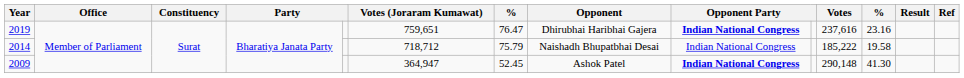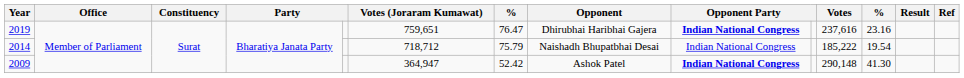2014 | column 12: 19.58 -> 19.54
2009 | column 7: 52.45 -> 52.42
